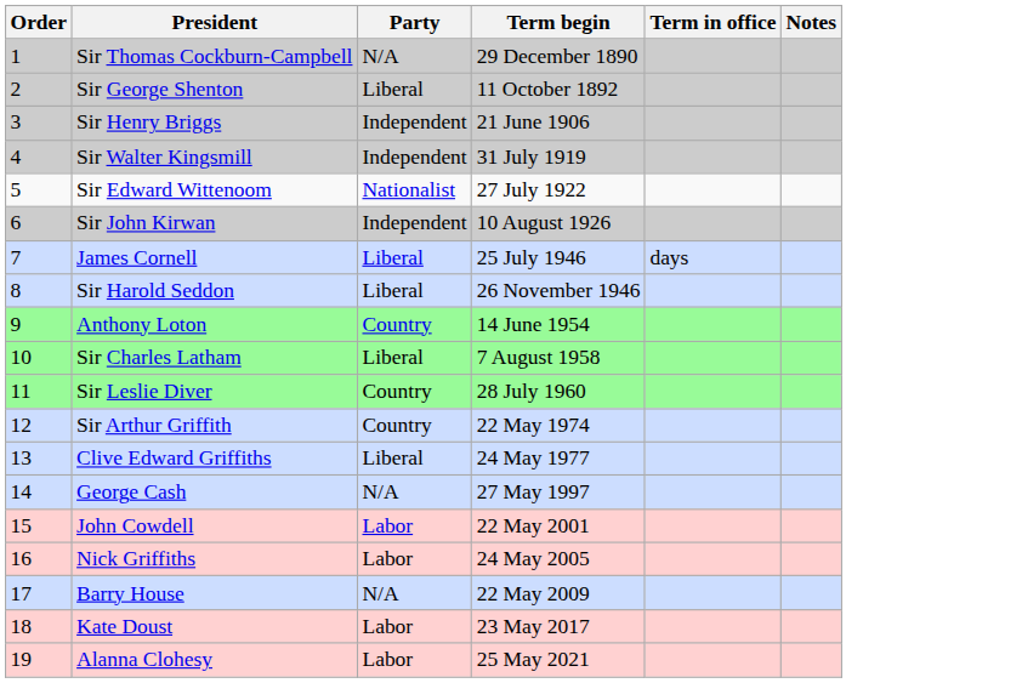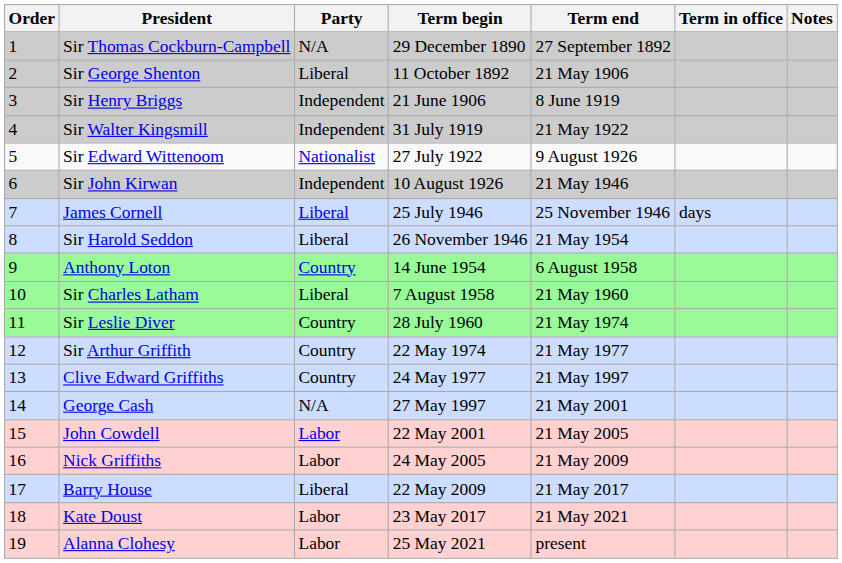+ column: Term end | 27 September 1892 | 21 May 1906 | 8 June 1919 | 21 May 1922 | 9 August 1926 | 21 May 1946 | 25 November 1946 | 21 May 1954 | 6 August 1958 | 21 May 1960 | 21 May 1974 | 21 May 1977 | 21 May 1997 | 21 May 2001 | 21 May 2005 | 21 May 2009 | 21 May 2017 | 21 May 2021 | present
Clive Edward Griffiths | Party: Liberal -> Country
Barry House | Party: N/A -> Liberal
